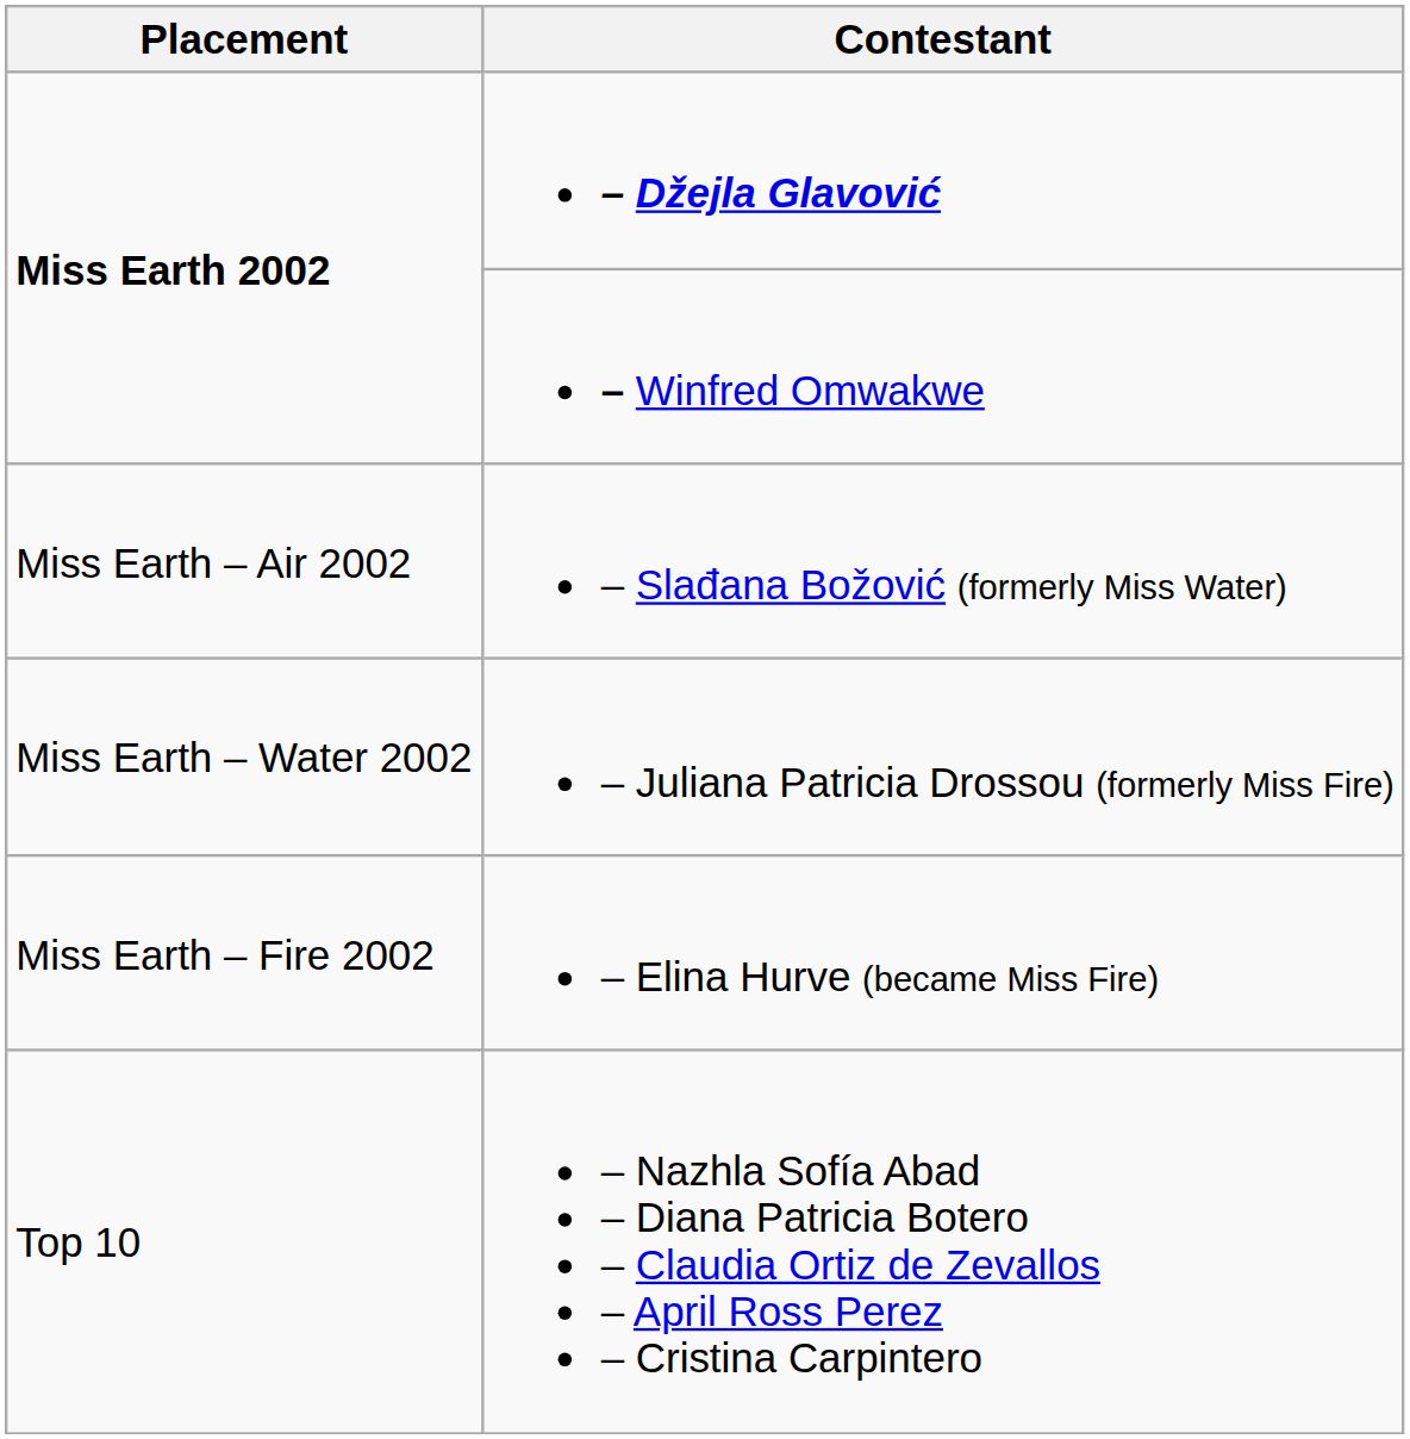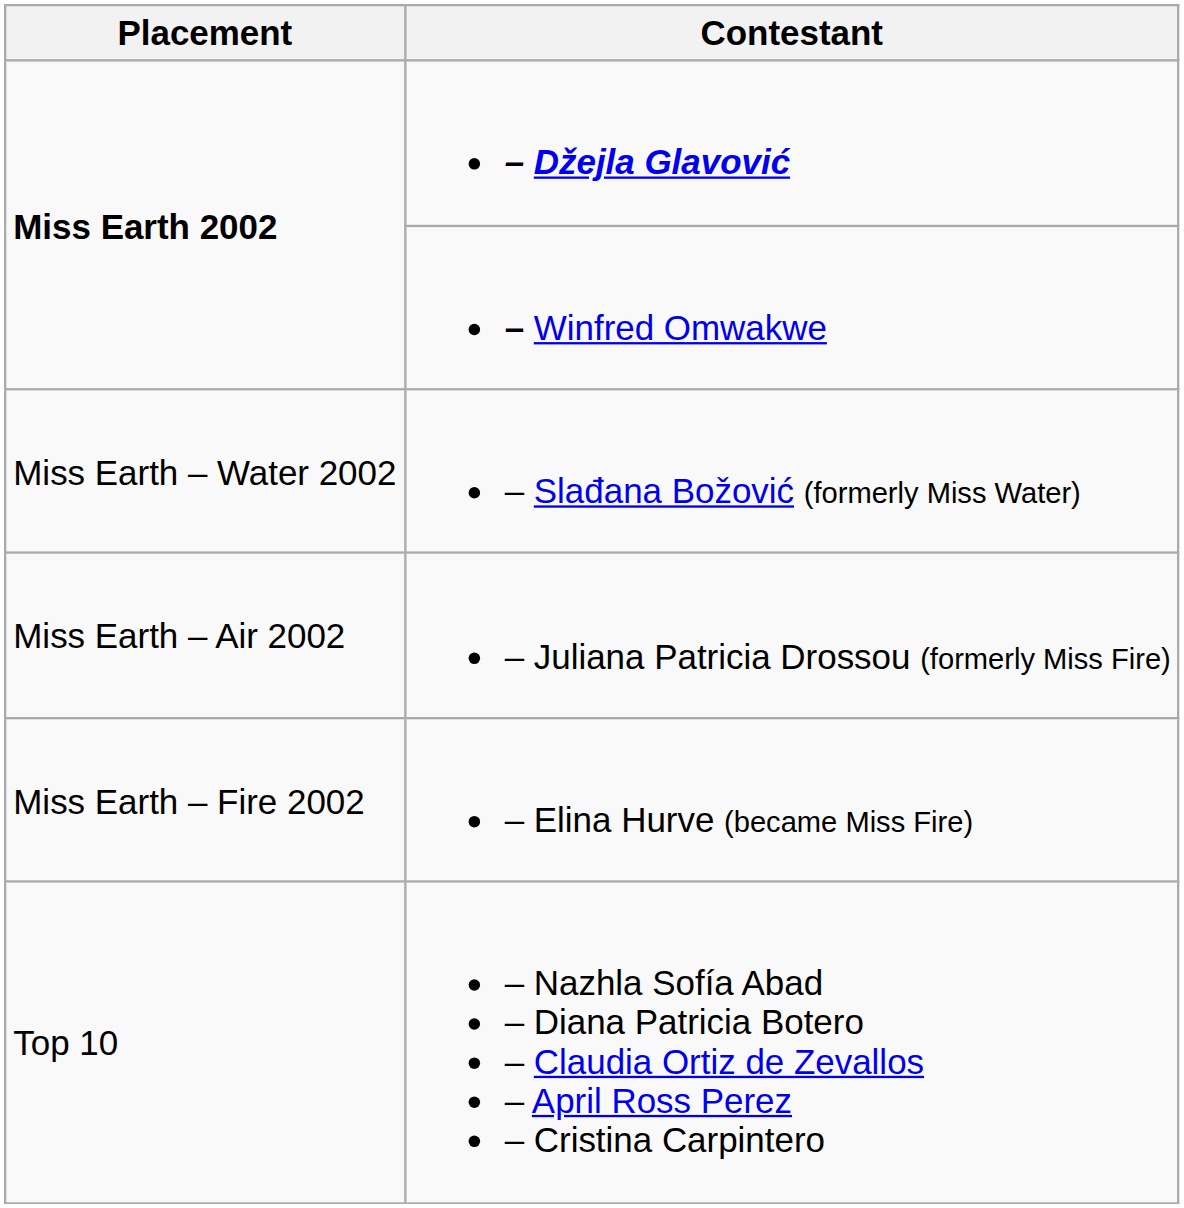– Slađana Božović (formerly Miss Water) | Placement: Miss Earth – Air 2002 -> Miss Earth – Water 2002
– Juliana Patricia Drossou (formerly Miss Fire) | Placement: Miss Earth – Water 2002 -> Miss Earth – Air 2002
